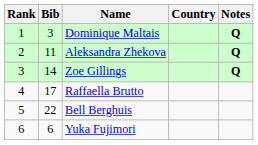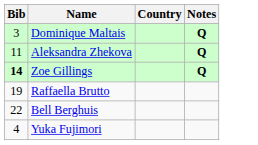- column: Rank | 1 | 2 | 3 | 4 | 5 | 6
Zoe Gillings | Bib: normal -> bold
Raffaella Brutto | Bib: 17 -> 19
Yuka Fujimori | Bib: 6 -> 4
